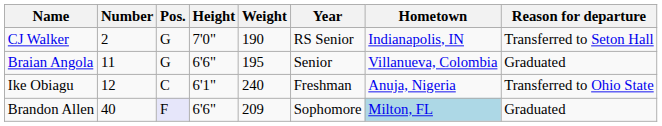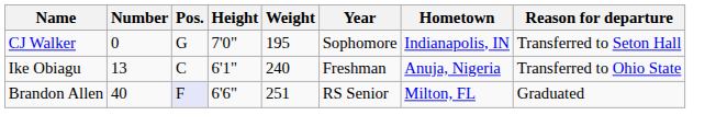CJ Walker | Number: 2 -> 0
CJ Walker | Weight: 190 -> 195
CJ Walker | Year: RS Senior -> Sophomore
- row: Braian Angola | 11 | G | 6'6" | 195 | Senior | Villanueva, Colombia | Graduated
Ike Obiagu | Number: 12 -> 13
Brandon Allen | Weight: 209 -> 251
Brandon Allen | Year: Sophomore -> RS Senior
Brandon Allen | Hometown: lightblue background -> no background
